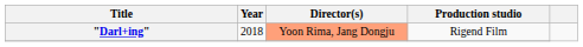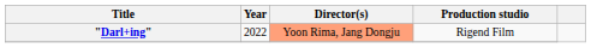"Darl+ing" | Year: 2018 -> 2022
